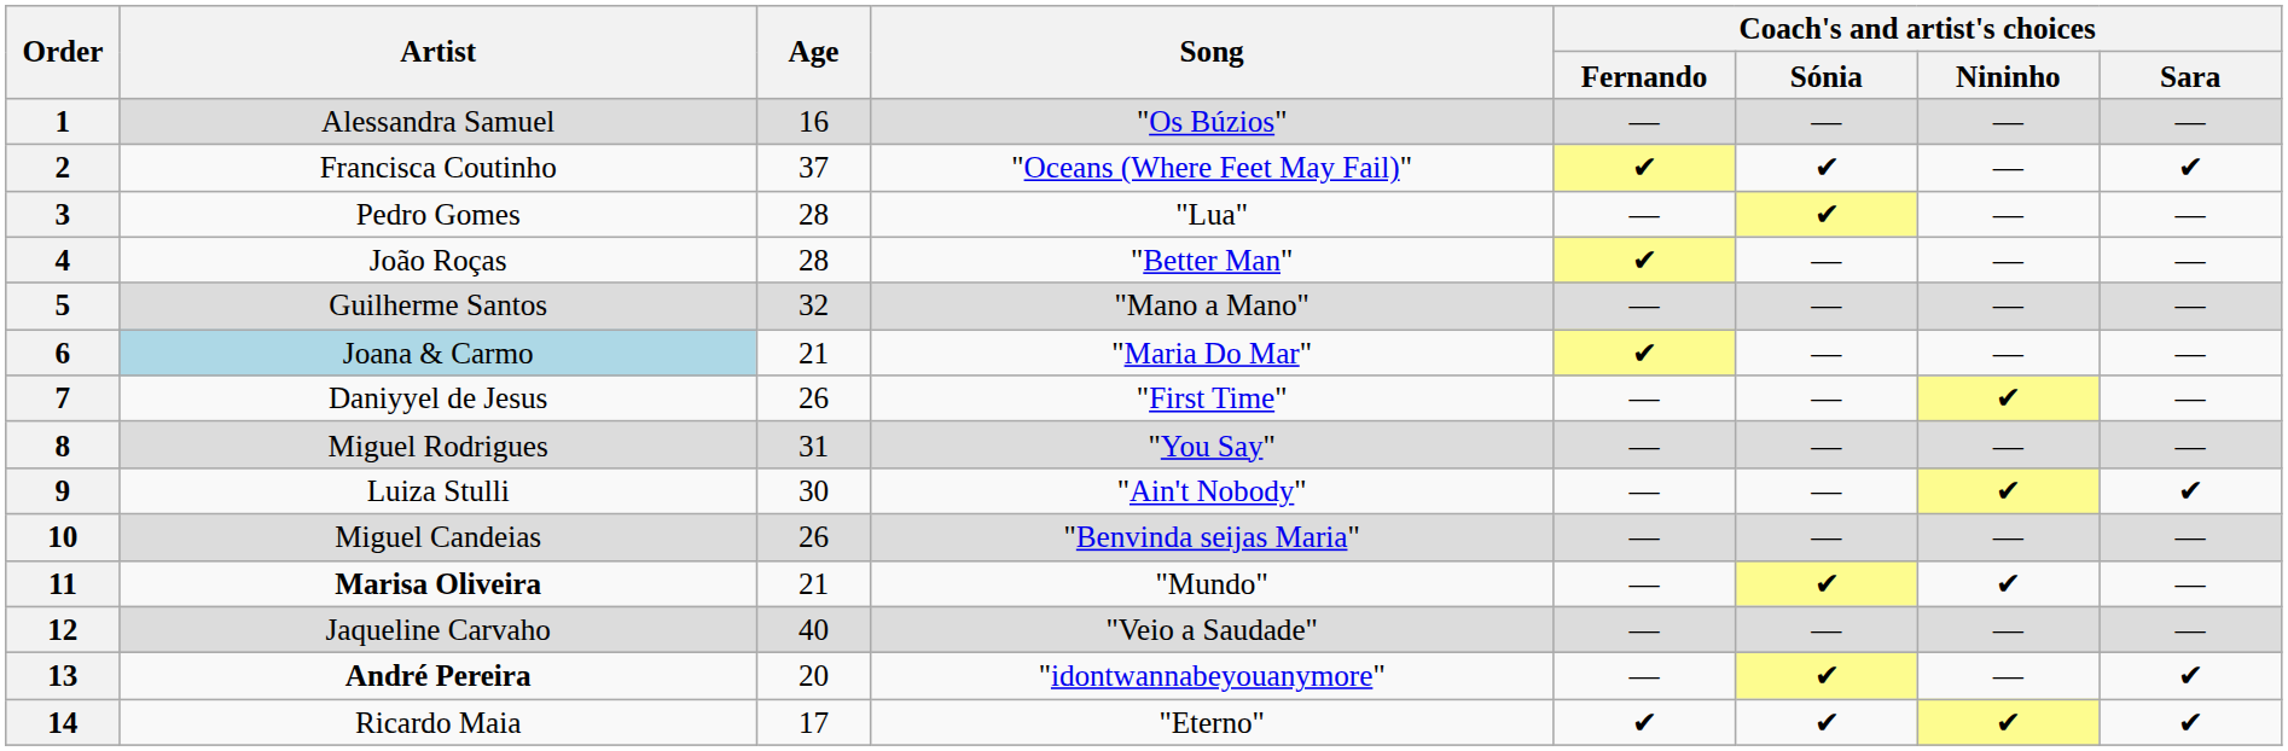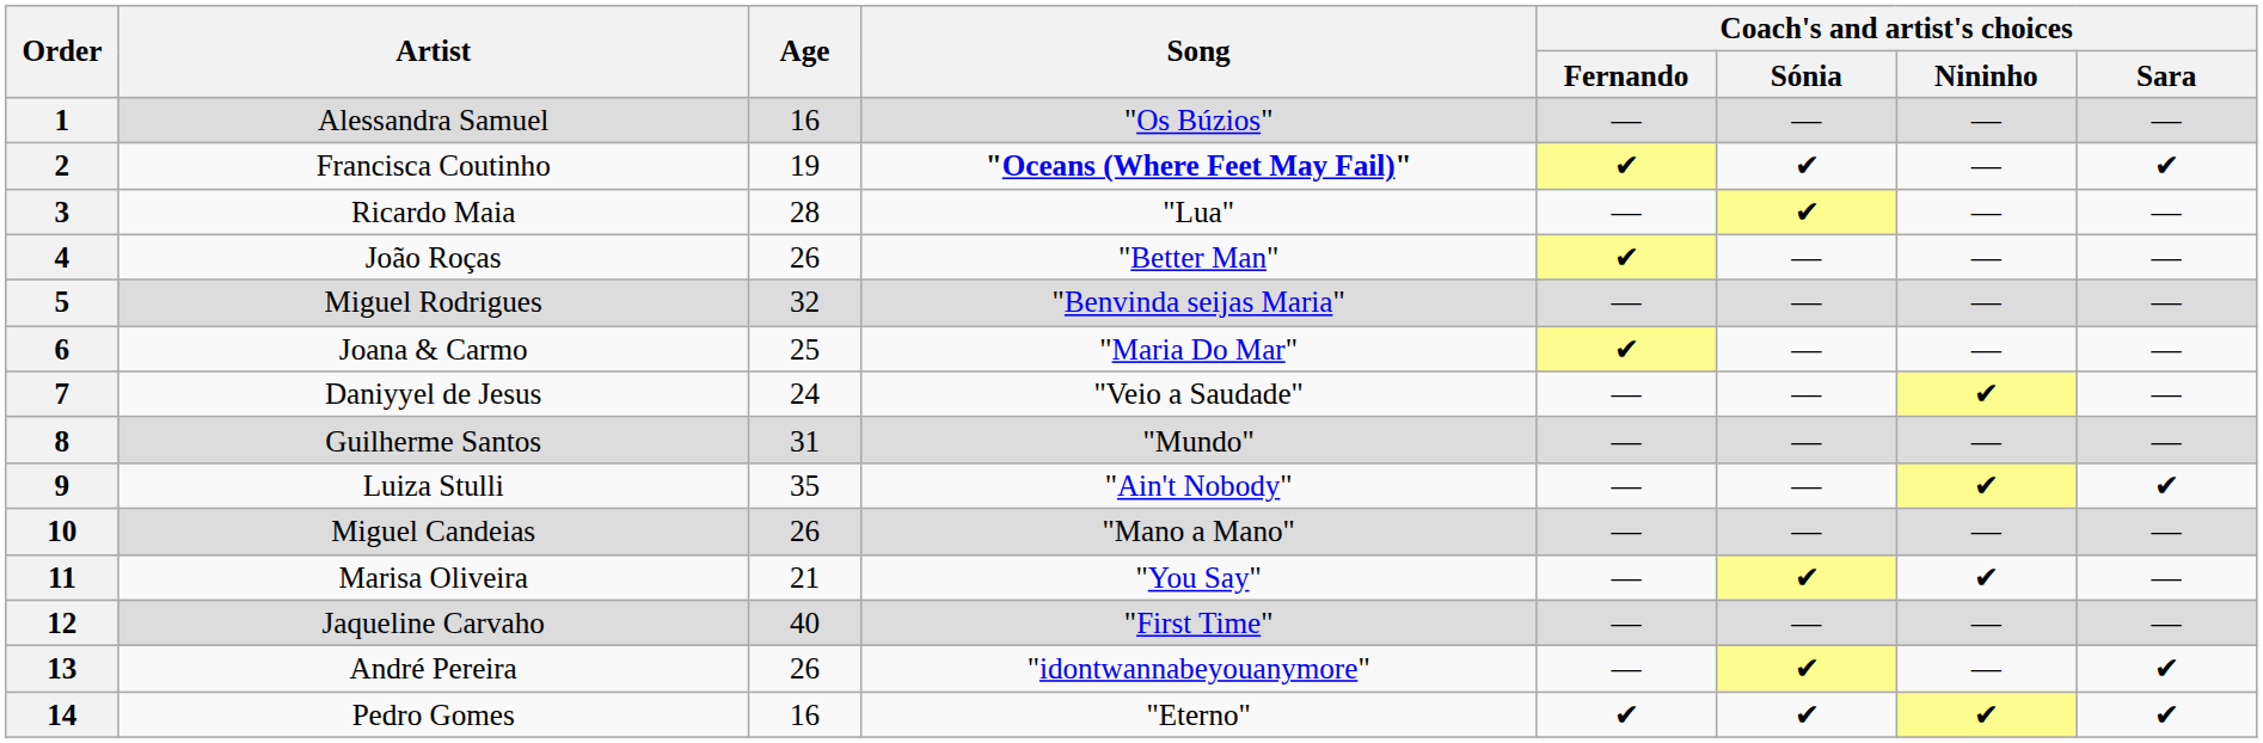2 | Age: 37 -> 19
2 | Song: normal -> bold
3 | Artist: Pedro Gomes -> Ricardo Maia
4 | Age: 28 -> 26
5 | Artist: Guilherme Santos -> Miguel Rodrigues
5 | Song: "Mano a Mano" -> "Benvinda seijas Maria"
6 | Artist: lightblue background -> no background
6 | Age: 21 -> 25
7 | Age: 26 -> 24
7 | Song: "First Time" -> "Veio a Saudade"
8 | Artist: Miguel Rodrigues -> Guilherme Santos
8 | Song: "You Say" -> "Mundo"
9 | Age: 30 -> 35
10 | Song: "Benvinda seijas Maria" -> "Mano a Mano"
11 | Artist: bold -> normal
11 | Song: "Mundo" -> "You Say"
12 | Song: "Veio a Saudade" -> "First Time"
13 | Artist: bold -> normal
13 | Age: 20 -> 26
14 | Artist: Ricardo Maia -> Pedro Gomes
14 | Age: 17 -> 16
